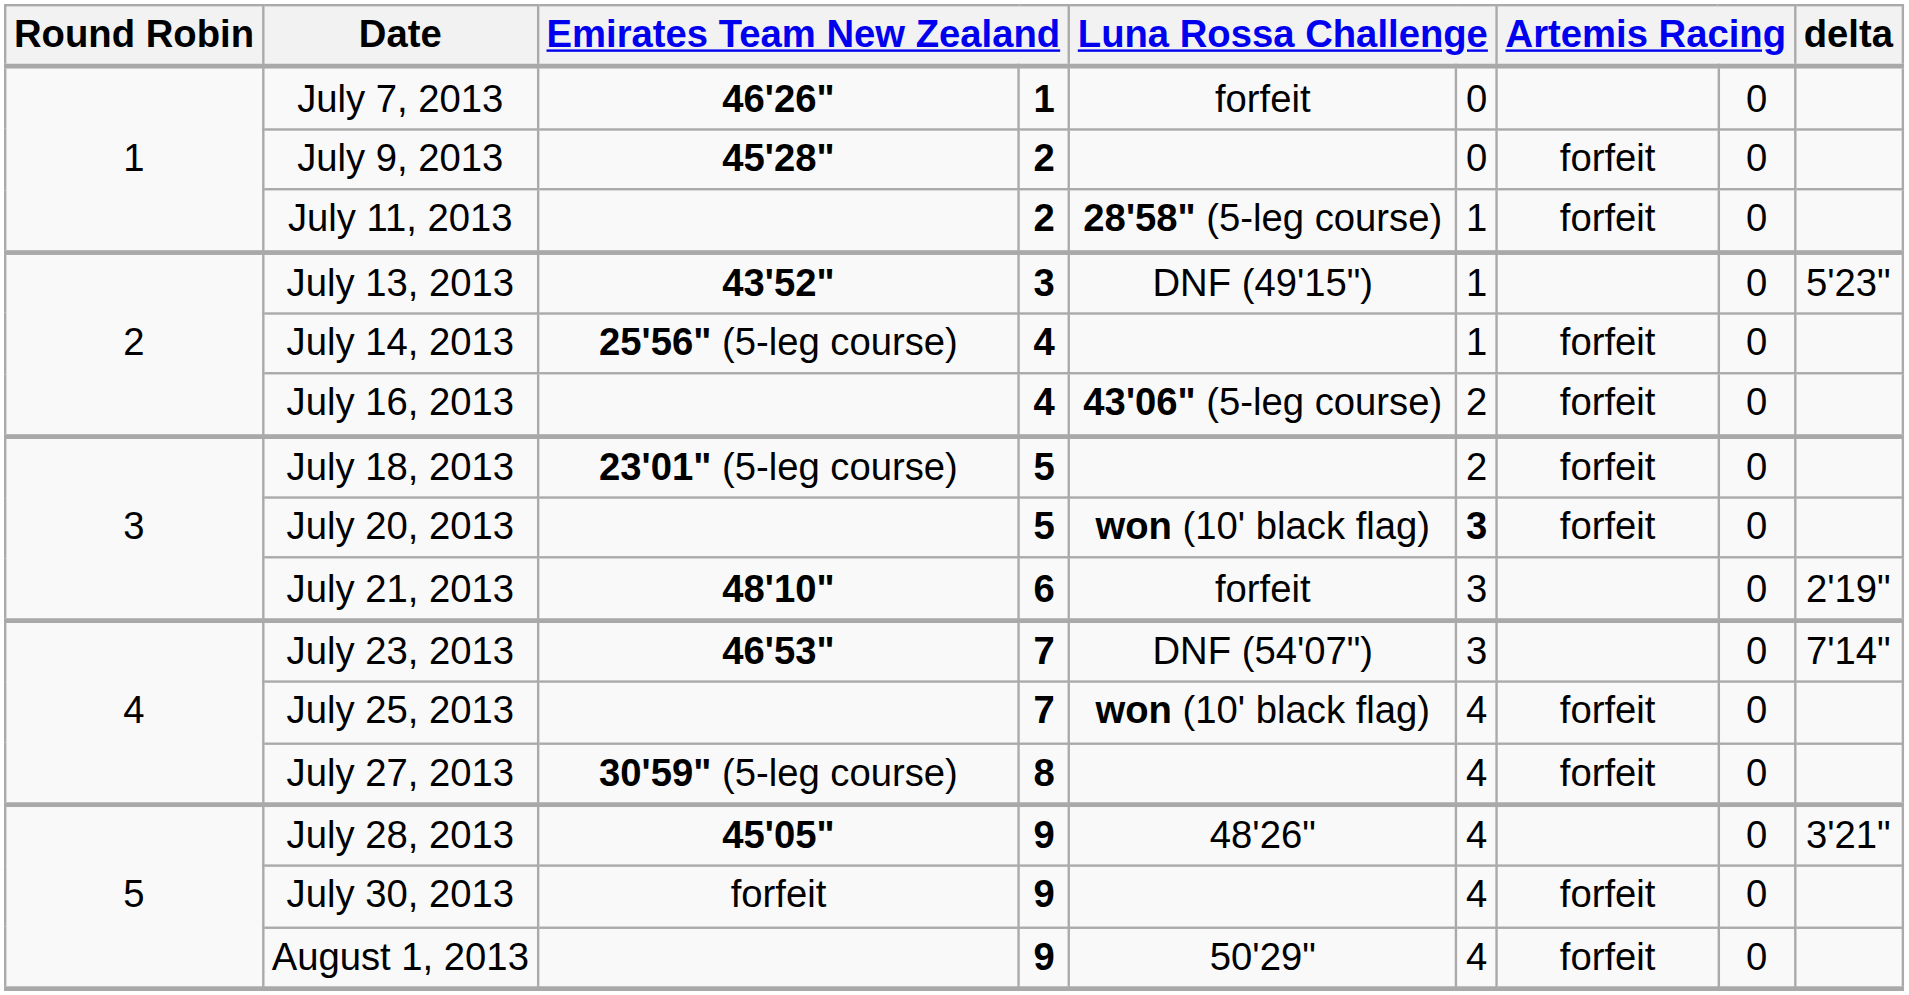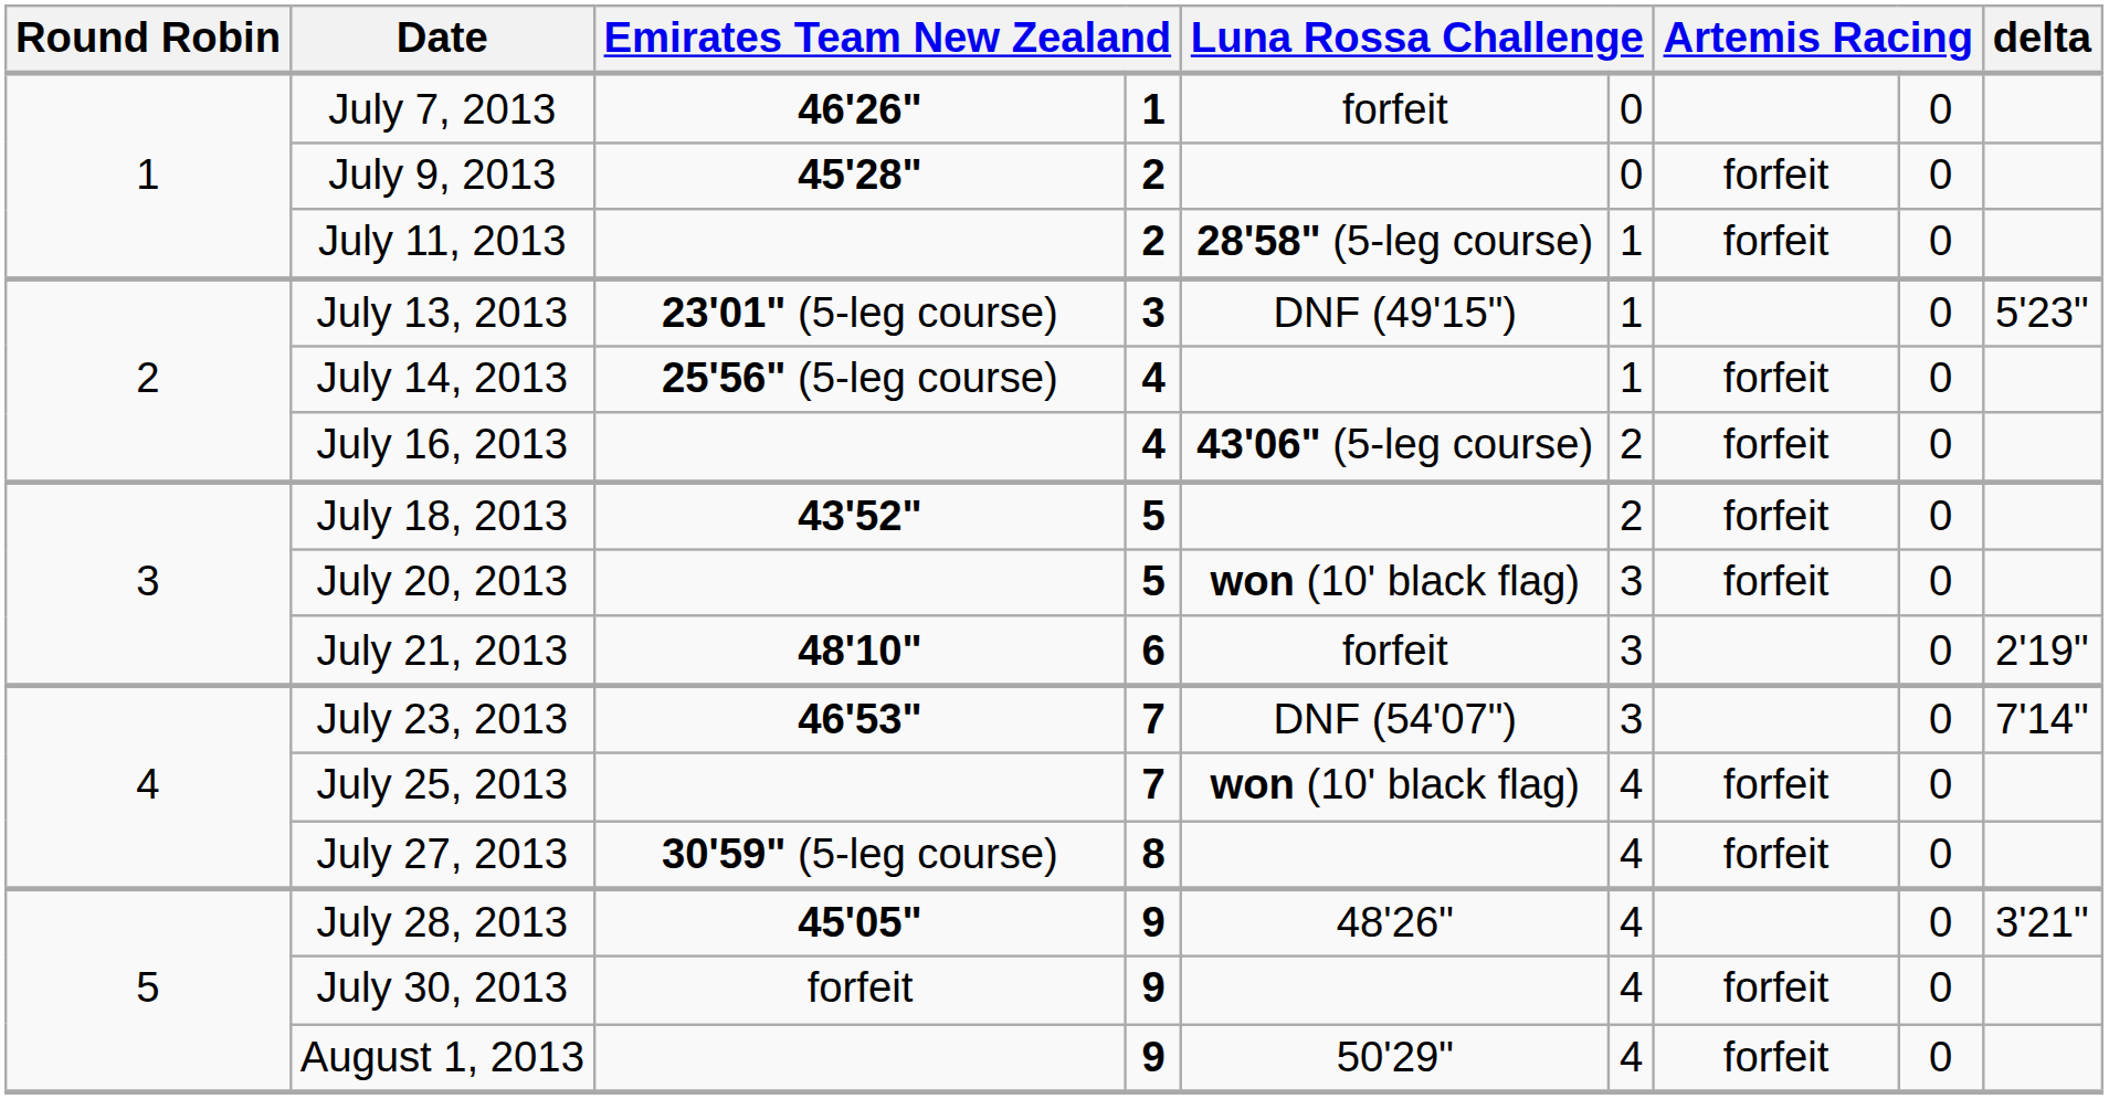July 13, 2013 | column 3: 43'52" -> 23'01" (5-leg course)
July 18, 2013 | column 3: 23'01" (5-leg course) -> 43'52"
July 20, 2013 | column 6: bold -> normal
